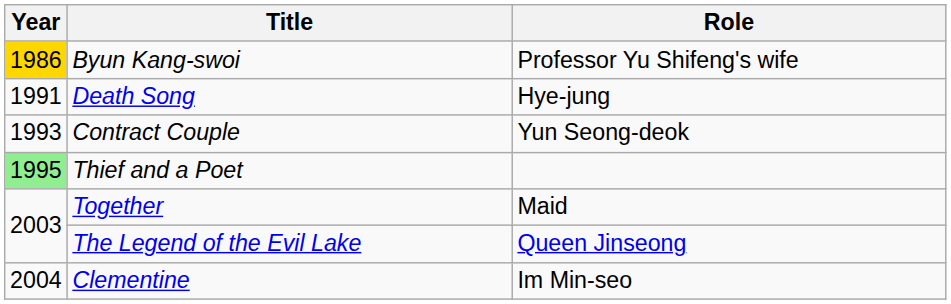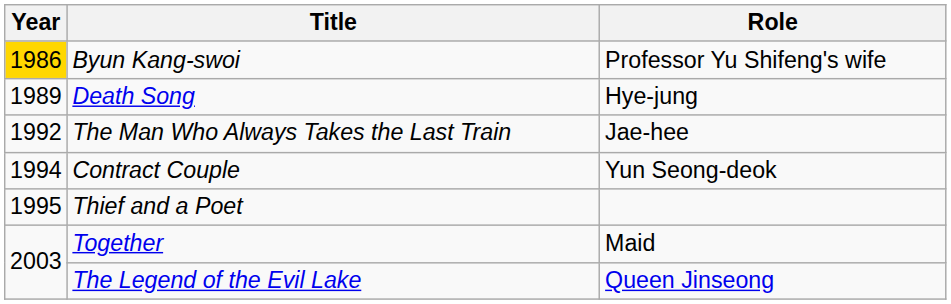Death Song | Year: 1991 -> 1989
+ row: 1992 | The Man Who Always Takes the Last Train | Jae-hee
Contract Couple | Year: 1993 -> 1994
Thief and a Poet | Year: lightgreen background -> no background
- row: 2004 | Clementine | Im Min-seo
